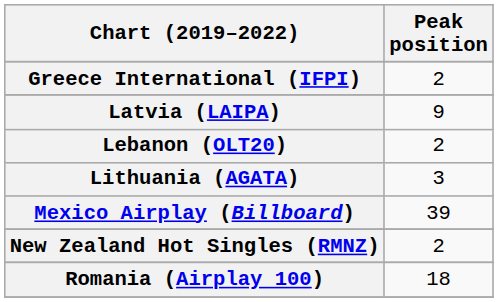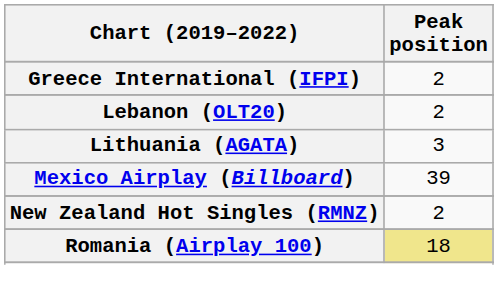- row: Latvia (LAIPA) | 9
Romania (Airplay 100) | Peak position: no background -> khaki background
